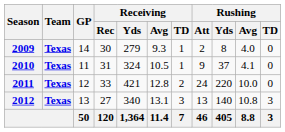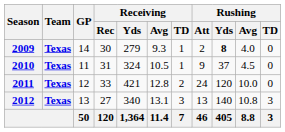2009 | Rushing / Yds: normal -> bold
2010 | Rushing / Avg: 4.1 -> 4.5
2011 | Rushing / Yds: 220 -> 120
